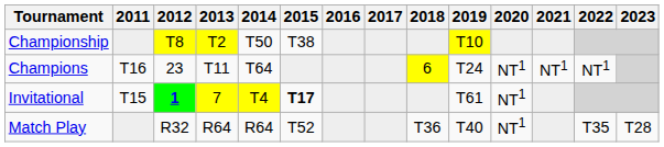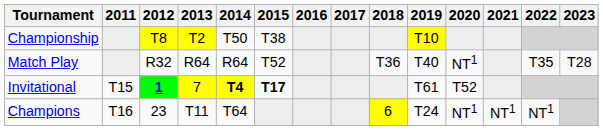rows swapped: Match Play <-> Champions
Invitational | 2014: normal -> bold
Invitational | 2020: NT1 -> T52
